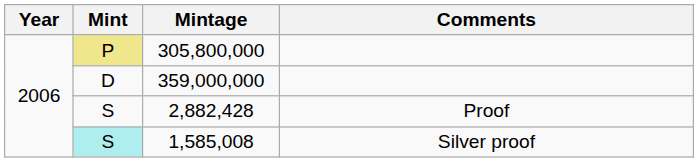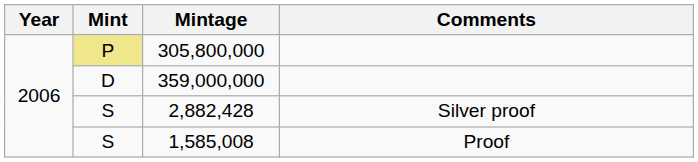2,882,428 | Comments: Proof -> Silver proof
1,585,008 | Mint: paleturquoise background -> no background
1,585,008 | Comments: Silver proof -> Proof
